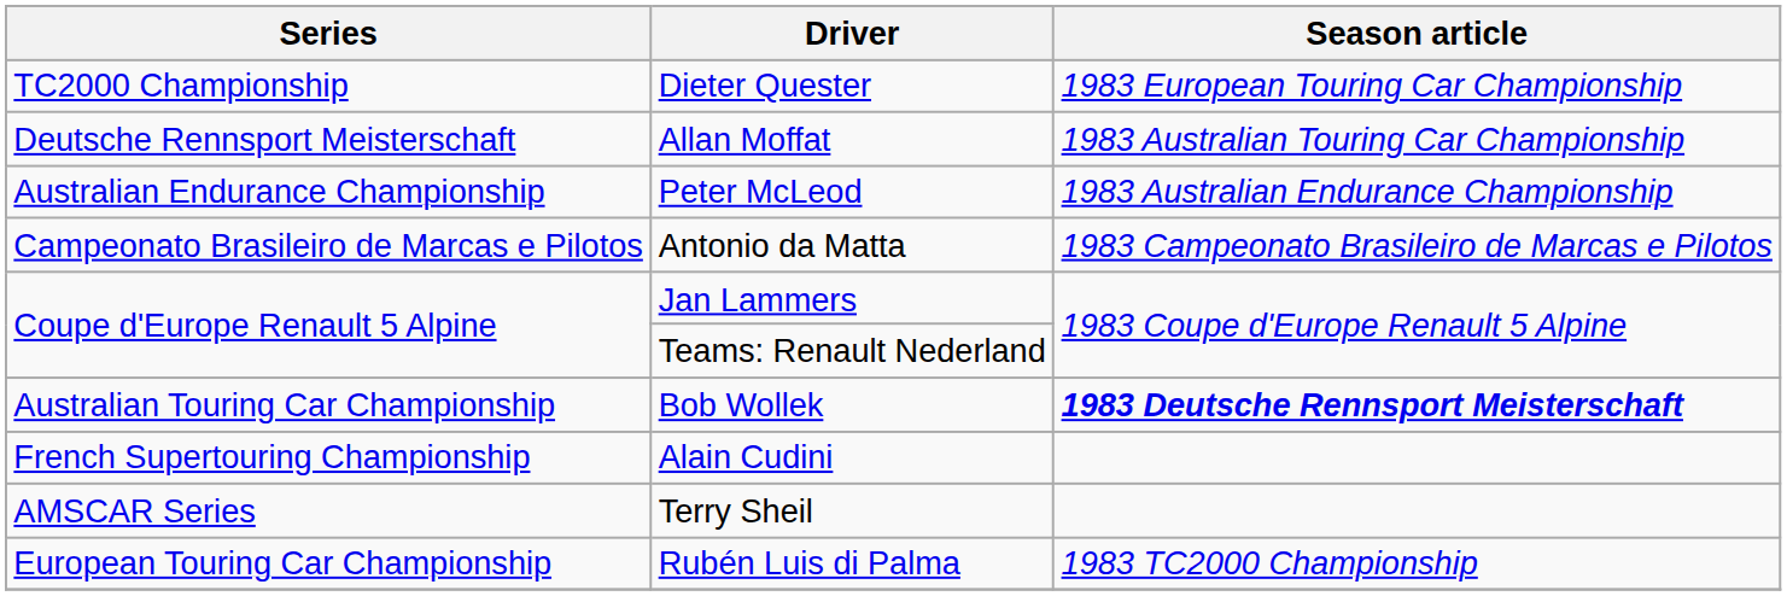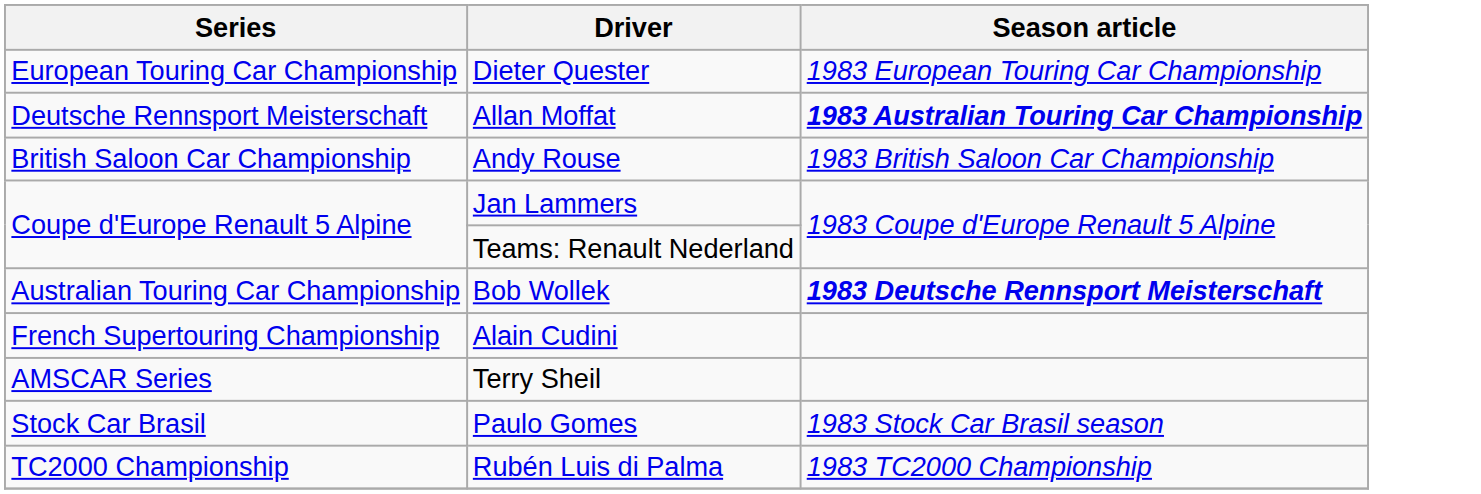Dieter Quester | Series: TC2000 Championship -> European Touring Car Championship
Allan Moffat | Season article: normal -> bold
- row: Australian Endurance Championship | Peter McLeod | 1983 Australian Endurance Championship
+ row: British Saloon Car Championship | Andy Rouse | 1983 British Saloon Car Championship
- row: Campeonato Brasileiro de Marcas e Pilotos | Antonio da Matta | 1983 Campeonato Brasileiro de Marcas e Pilotos
+ row: Stock Car Brasil | Paulo Gomes | 1983 Stock Car Brasil season
Rubén Luis di Palma | Series: European Touring Car Championship -> TC2000 Championship
